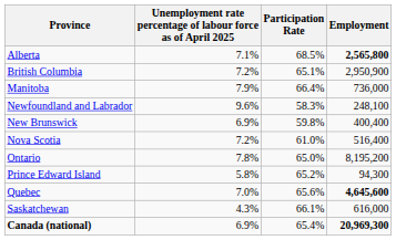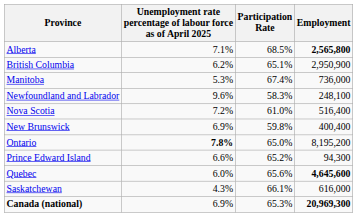British Columbia | column 2: 7.2% -> 6.2%
Manitoba | column 2: 7.9% -> 5.3%
Manitoba | Participation Rate: 66.4% -> 67.4%
rows swapped: New Brunswick <-> Nova Scotia
Ontario | column 2: normal -> bold
Prince Edward Island | column 2: 5.8% -> 6.6%
Quebec | column 2: 7.0% -> 6.0%
Canada (national) | Participation Rate: 65.4% -> 65.3%
